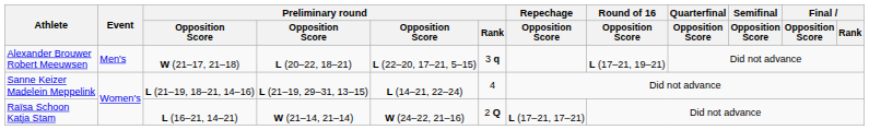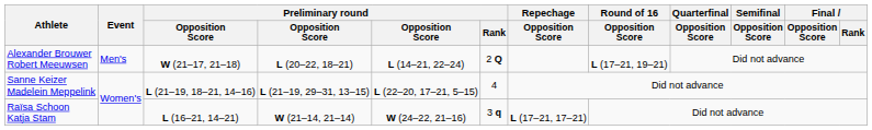Alexander Brouwer Robert Meeuwsen | column 5: L (22–20, 17–21, 5–15) -> L (14–21, 22–24)
Alexander Brouwer Robert Meeuwsen | Preliminary round / Rank: 3 q -> 2 Q
Sanne Keizer Madelein Meppelink | column 5: L (14–21, 22–24) -> L (22–20, 17–21, 5–15)
Raïsa Schoon Katja Stam | Preliminary round / Rank: 2 Q -> 3 q
